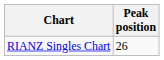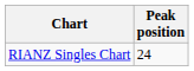RIANZ Singles Chart | Peak position: 26 -> 24
